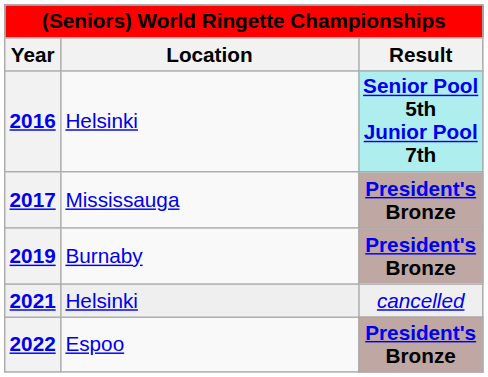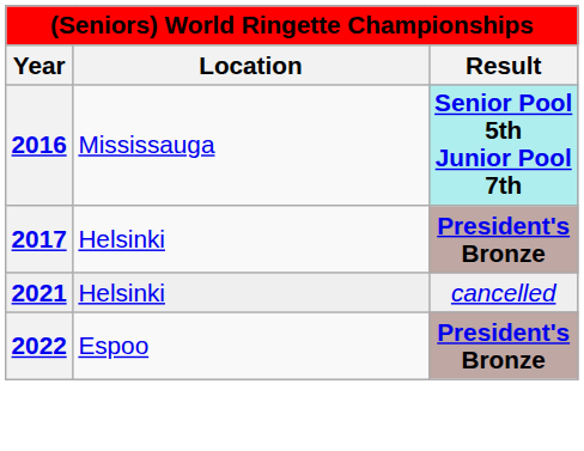2016 | Location: Helsinki -> Mississauga
2017 | Location: Mississauga -> Helsinki
- row: 2019 | Burnaby | President's Bronze
